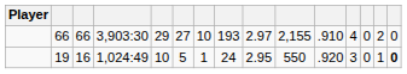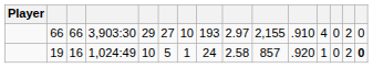19 | column 9: 2.95 -> 2.58
19 | column 10: 550 -> 857
19 | column 12: 3 -> 1
19 | column 14: 1 -> 2
